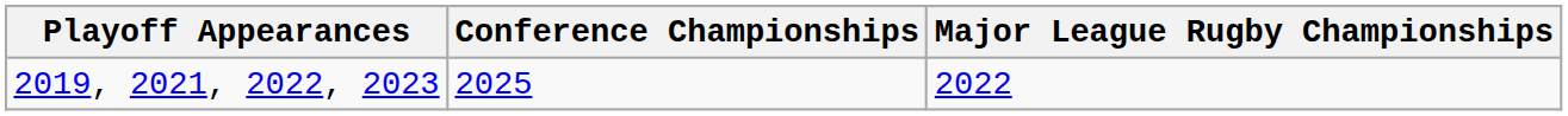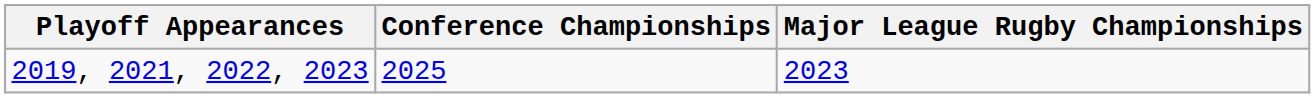2019, 2021, 2022, 2023 | Major League Rugby Championships: 2022 -> 2023
